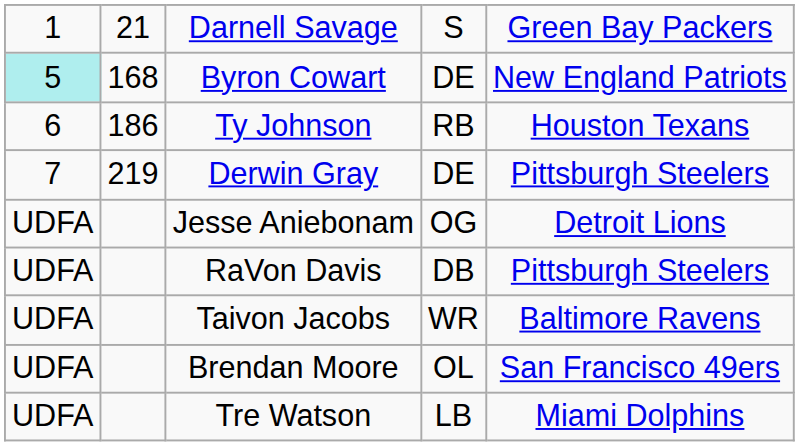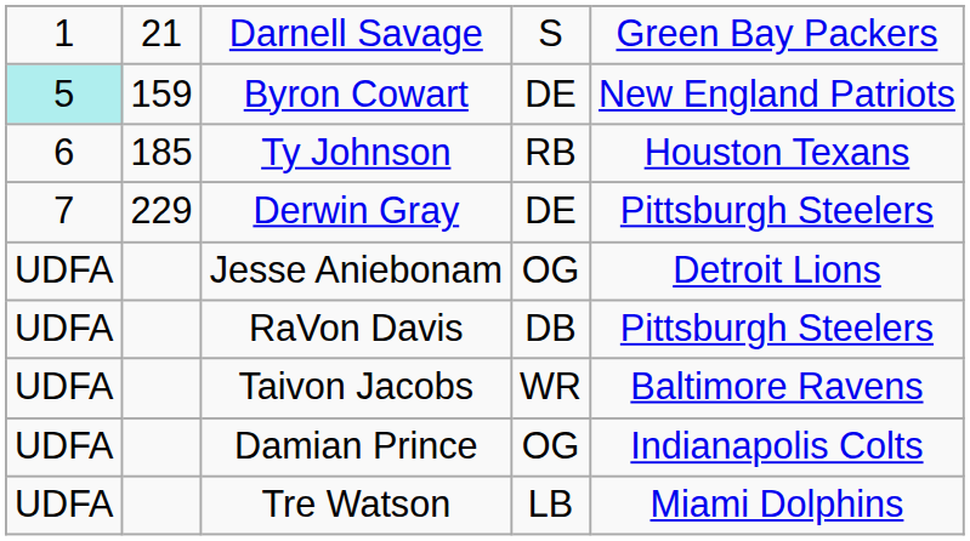Byron Cowart | column 2: 168 -> 159
Ty Johnson | column 2: 186 -> 185
Derwin Gray | column 2: 219 -> 229
- row: UDFA | Brendan Moore | OL | San Francisco 49ers
+ row: UDFA | Damian Prince | OG | Indianapolis Colts
